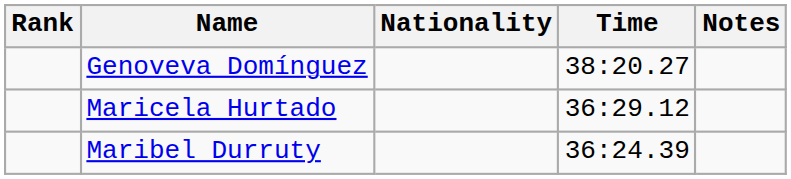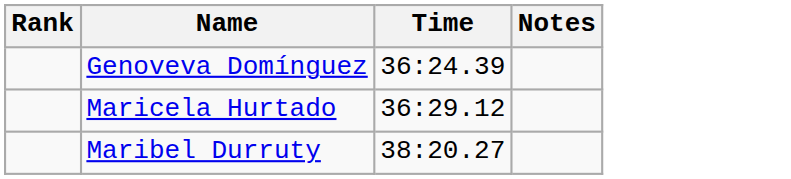- column: Nationality
Genoveva Domínguez | Time: 38:20.27 -> 36:24.39
Maribel Durruty | Time: 36:24.39 -> 38:20.27
